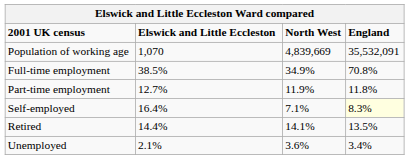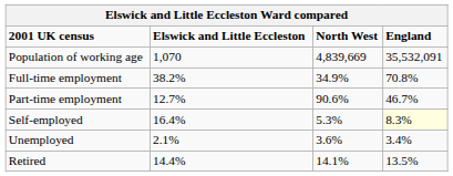Full-time employment | Elswick and Little Eccleston: 38.5% -> 38.2%
Part-time employment | North West: 11.9% -> 90.6%
Part-time employment | England: 11.8% -> 46.7%
Self-employed | North West: 7.1% -> 5.3%
rows swapped: Unemployed <-> Retired
